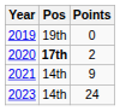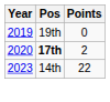- row: 2021 | 14th | 9
2023 | Points: 24 -> 22
